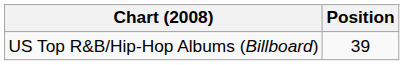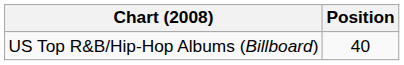US Top R&B/Hip-Hop Albums (Billboard) | Position: 39 -> 40
